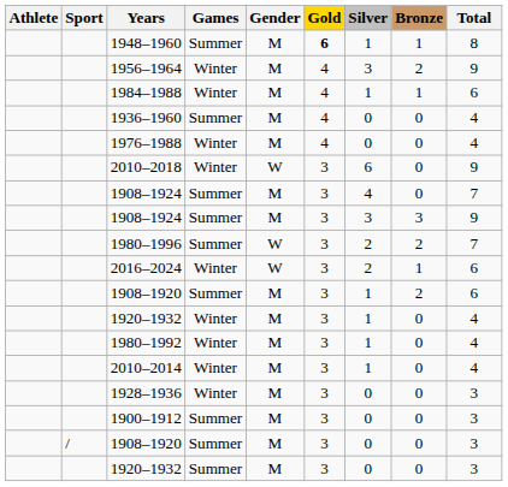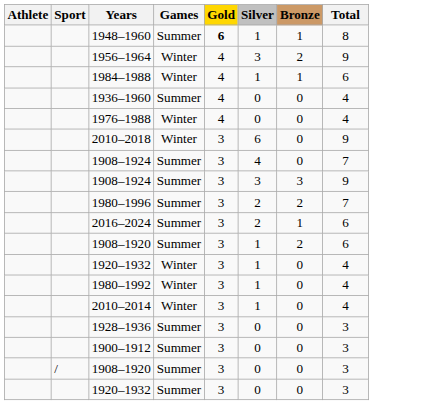- column: Gender | M | M | M | M | M | W | M | M | W | W | M | M | M | M | M | M | M | M
2016–2024 | Games: Winter -> Summer
1928–1936 | Games: Winter -> Summer
